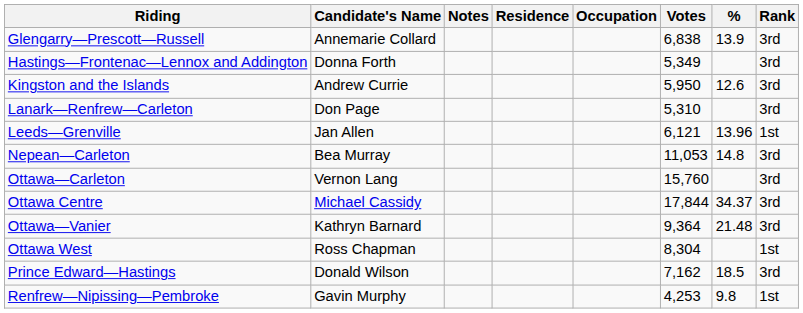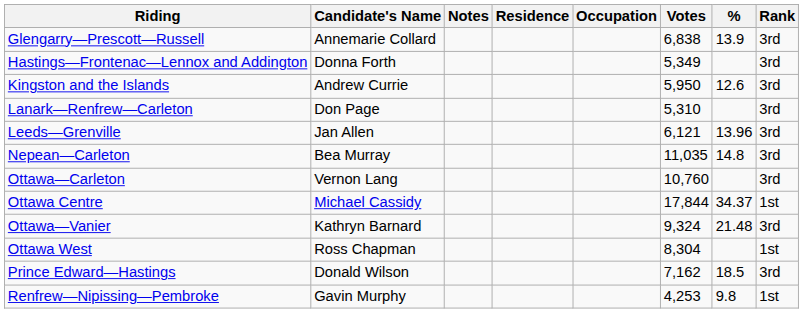Leeds—Grenville | Rank: 1st -> 3rd
Nepean—Carleton | Votes: 11,053 -> 11,035
Ottawa—Carleton | Votes: 15,760 -> 10,760
Ottawa Centre | Rank: 3rd -> 1st
Ottawa—Vanier | Votes: 9,364 -> 9,324
